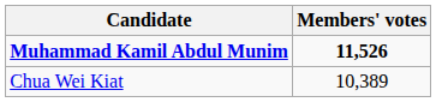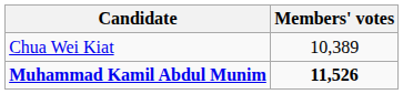rows swapped: Muhammad Kamil Abdul Munim <-> Chua Wei Kiat
